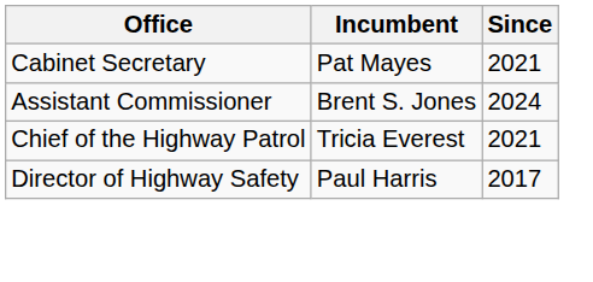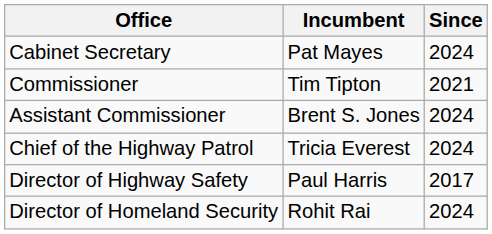Cabinet Secretary | Since: 2021 -> 2024
+ row: Commissioner | Tim Tipton | 2021
Chief of the Highway Patrol | Since: 2021 -> 2024
+ row: Director of Homeland Security | Rohit Rai | 2024
